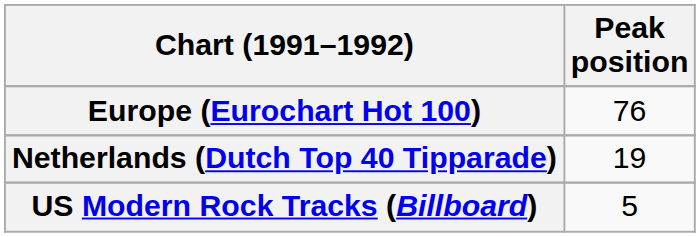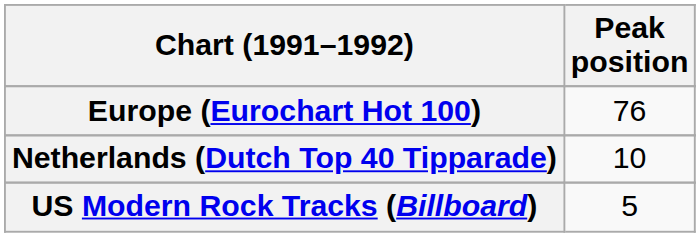Netherlands (Dutch Top 40 Tipparade) | Peak position: 19 -> 10
